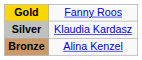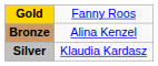rows swapped: Silver <-> Bronze
